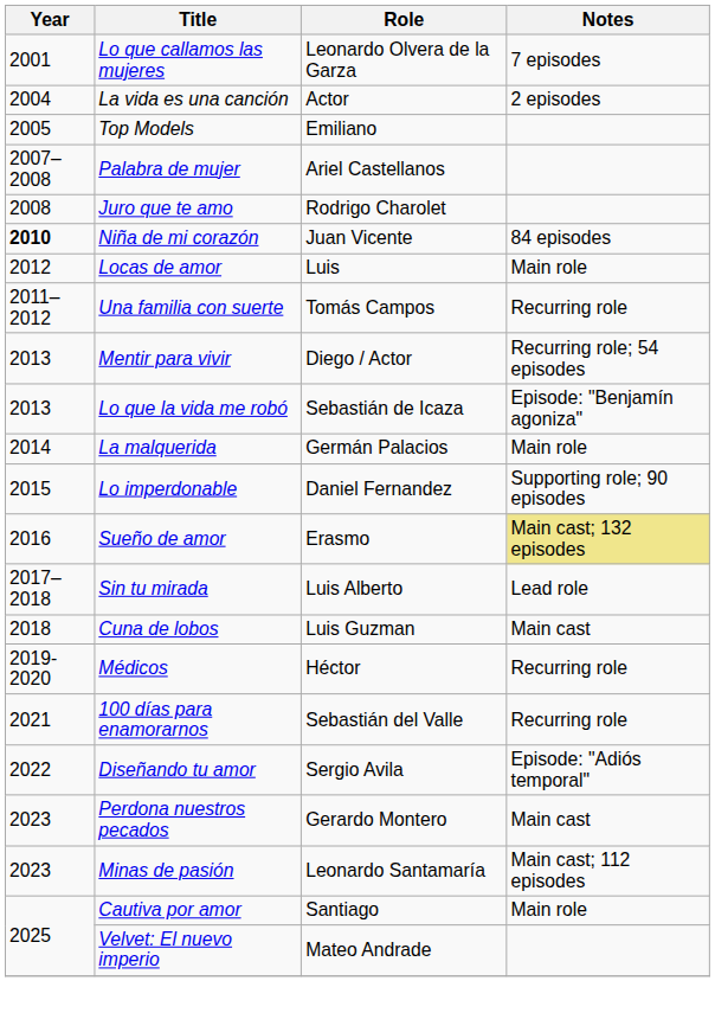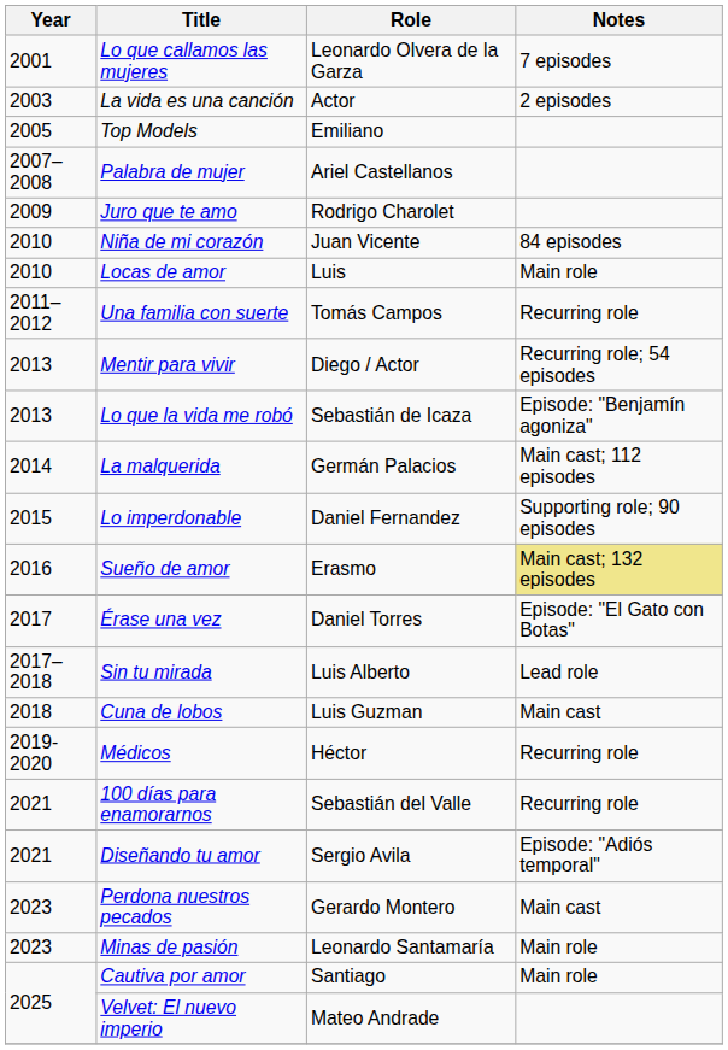La vida es una canción | Year: 2004 -> 2003
Juro que te amo | Year: 2008 -> 2009
Niña de mi corazón | Year: bold -> normal
Locas de amor | Year: 2012 -> 2010
La malquerida | Notes: Main role -> Main cast; 112 episodes
+ row: 2017 | Érase una vez | Daniel Torres | Episode: "El Gato con Botas"
Diseñando tu amor | Year: 2022 -> 2021
Minas de pasión | Notes: Main cast; 112 episodes -> Main role
